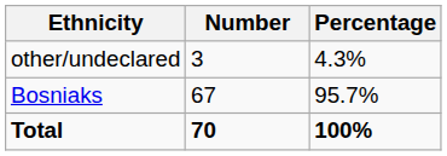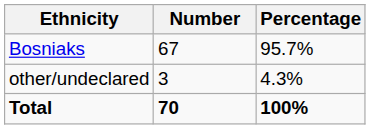rows swapped: Bosniaks <-> other/undeclared
